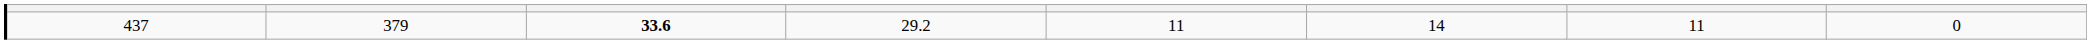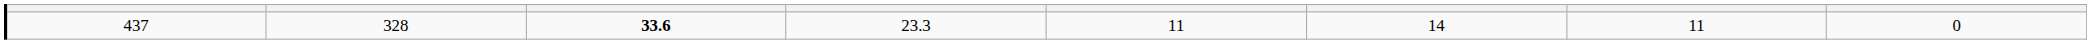437 | column 2: 379 -> 328
437 | column 4: 29.2 -> 23.3
